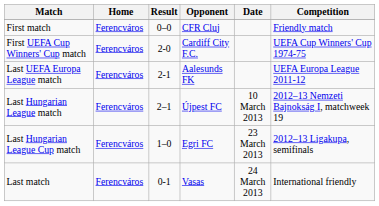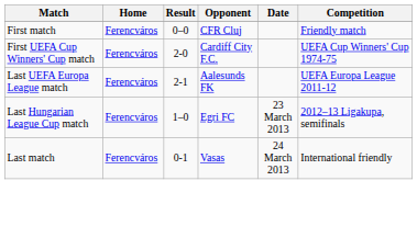- row: Last Hungarian League match | Ferencváros | 2–1 | Újpest FC | 10 March 2013 | 2012–13 Nemzeti Bajnokság I, matchweek 19
